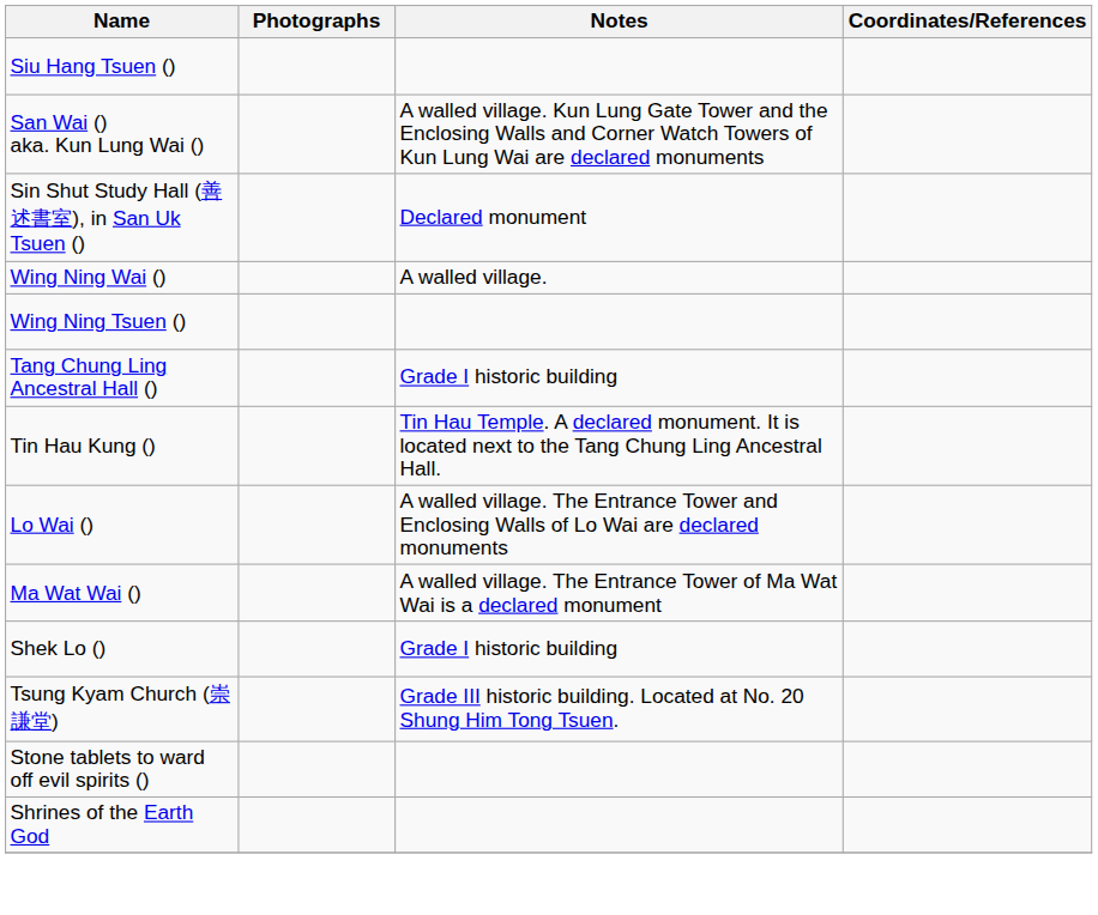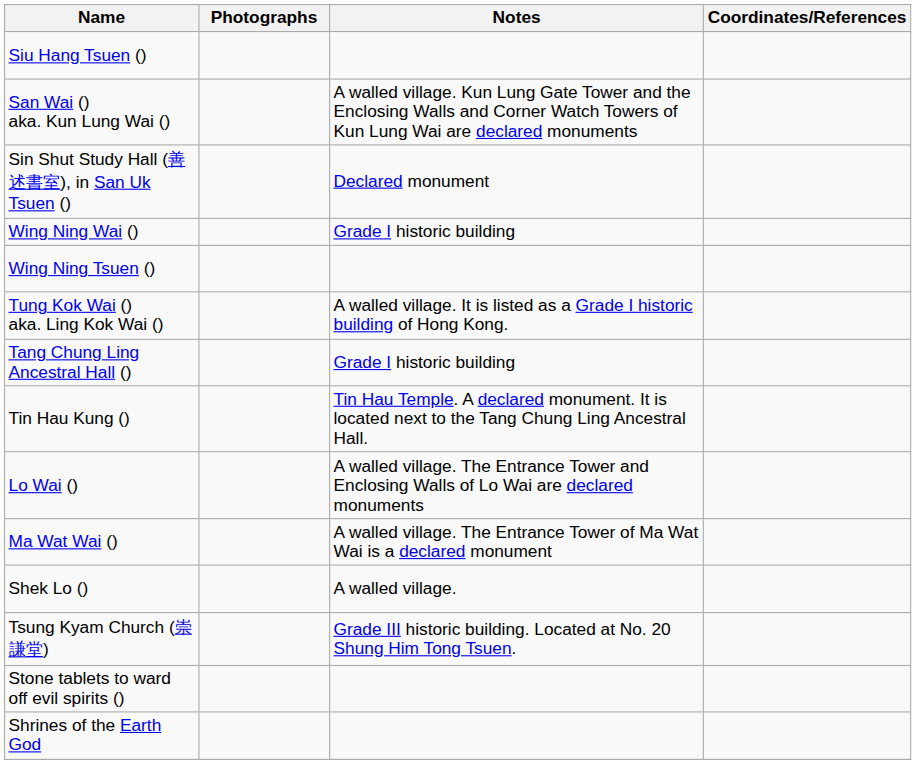Wing Ning Wai () | Notes: A walled village. -> Grade I historic building
+ row: Tung Kok Wai () aka. Ling Kok Wai () | A walled village. It is listed as a Grade I historic building of Hong Kong.
Shek Lo () | Notes: Grade I historic building -> A walled village.
